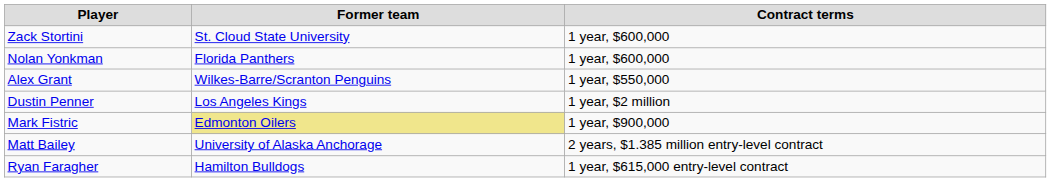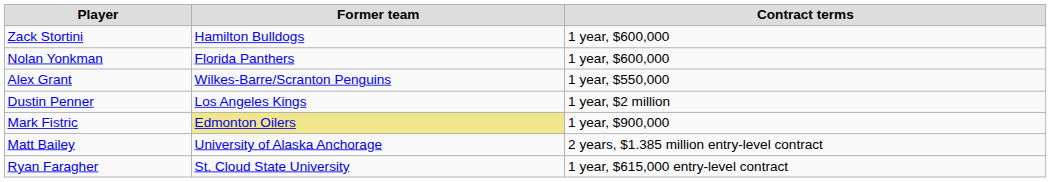Zack Stortini | Former team: St. Cloud State University -> Hamilton Bulldogs
Ryan Faragher | Former team: Hamilton Bulldogs -> St. Cloud State University
